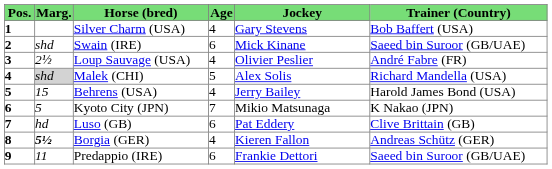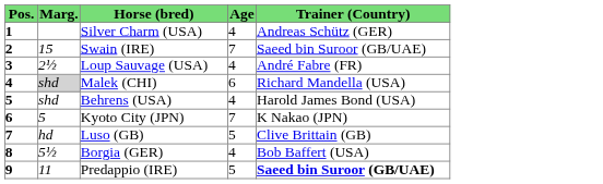- column: Jockey | Gary Stevens | Mick Kinane | Olivier Peslier | Alex Solis | Jerry Bailey | Mikio Matsunaga | Pat Eddery | Kieren Fallon | Frankie Dettori
Silver Charm (USA) | Trainer (Country): Bob Baffert (USA) -> Andreas Schütz (GER)
Swain (IRE) | Marg.: shd -> 15
Swain (IRE) | Age: 6 -> 7
Malek (CHI) | Age: 5 -> 6
Behrens (USA) | Marg.: 15 -> shd
Luso (GB) | Age: 6 -> 5
Borgia (GER) | Marg.: bold -> normal
Borgia (GER) | Trainer (Country): Andreas Schütz (GER) -> Bob Baffert (USA)
Predappio (IRE) | Age: 6 -> 5
Predappio (IRE) | Trainer (Country): normal -> bold
